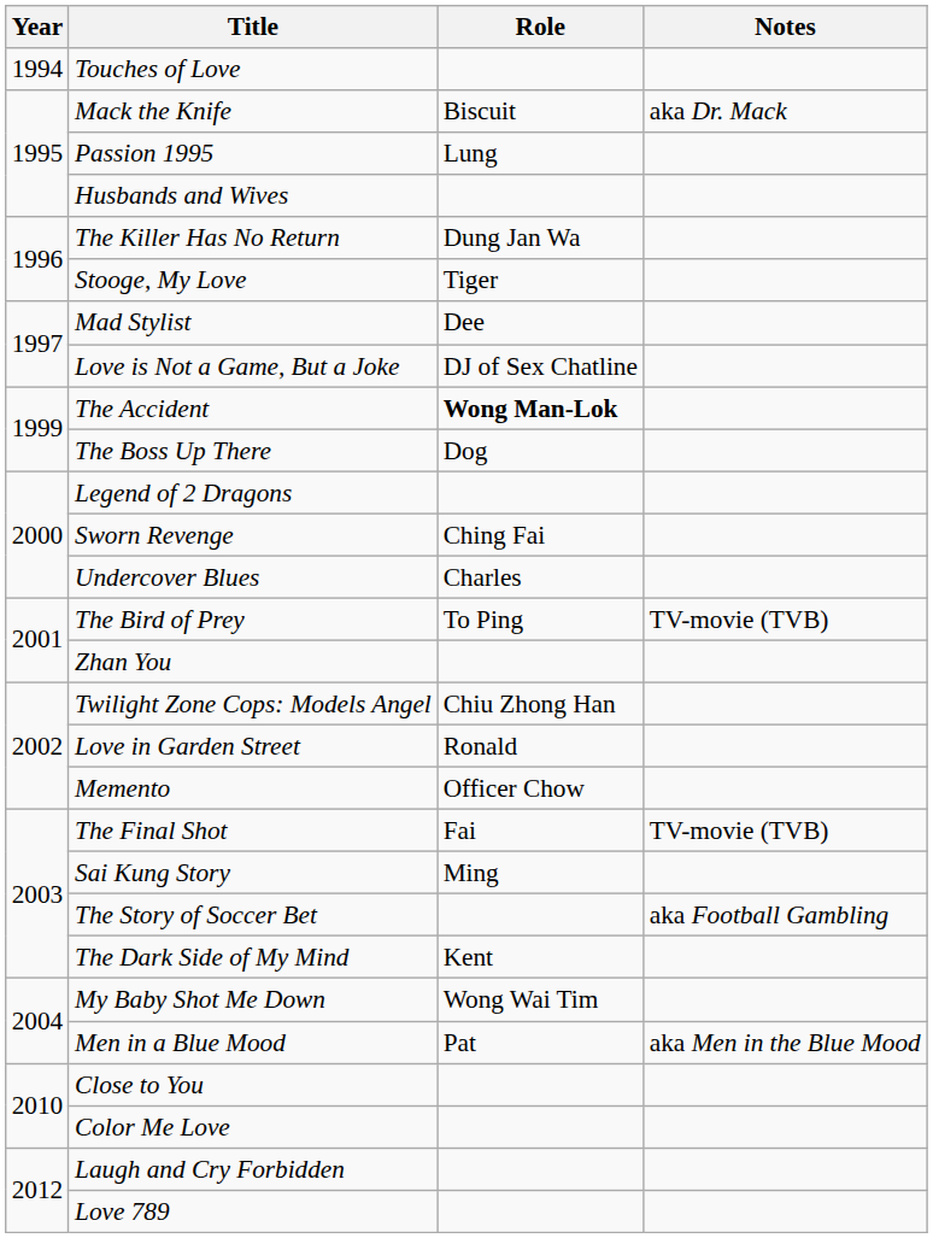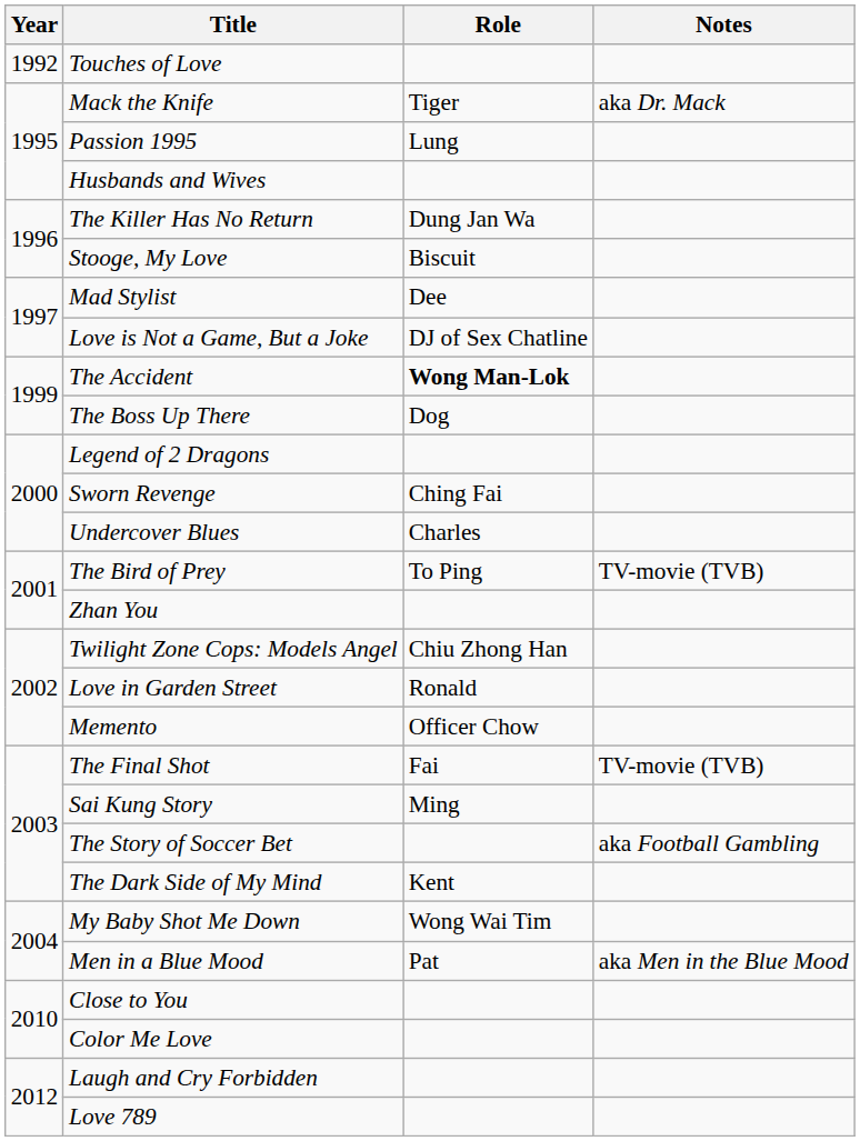Touches of Love | Year: 1994 -> 1992
Mack the Knife | Role: Biscuit -> Tiger
Stooge, My Love | Role: Tiger -> Biscuit
